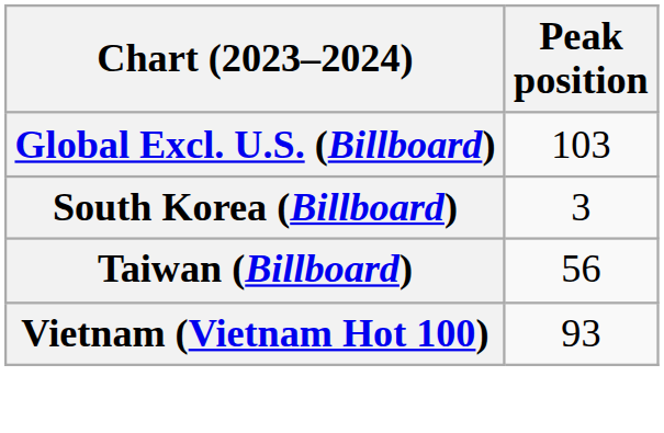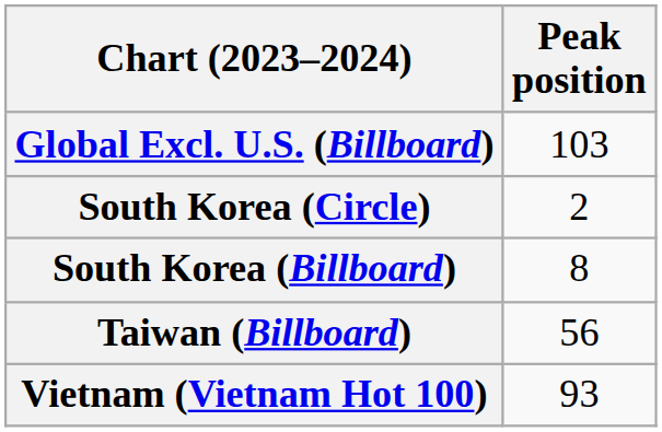+ row: South Korea (Circle) | 2
South Korea (Billboard) | Peak position: 3 -> 8
